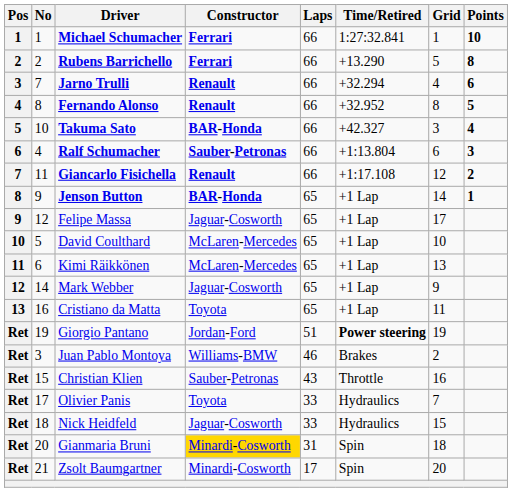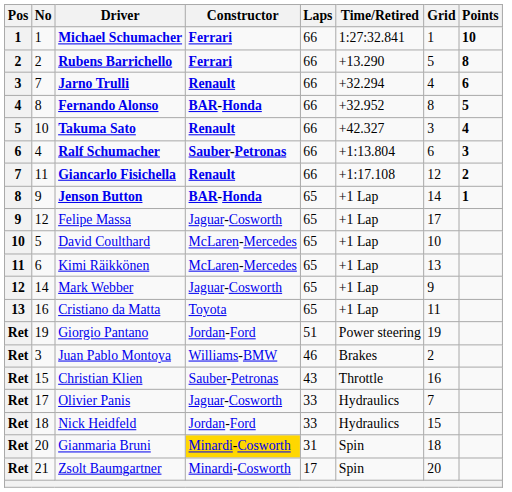Fernando Alonso | Constructor: Renault -> BAR-Honda
Takuma Sato | Constructor: BAR-Honda -> Renault
Giorgio Pantano | Time/Retired: bold -> normal
Olivier Panis | Constructor: Toyota -> Jaguar-Cosworth
Nick Heidfeld | Constructor: Jaguar-Cosworth -> Jordan-Ford
